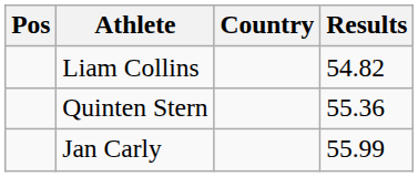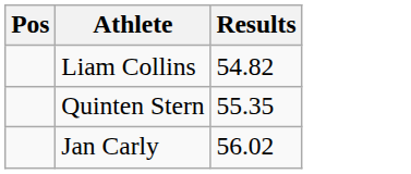- column: Country
Quinten Stern | Results: 55.36 -> 55.35
Jan Carly | Results: 55.99 -> 56.02
